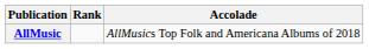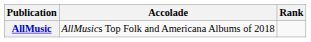columns swapped: Accolade <-> Rank
